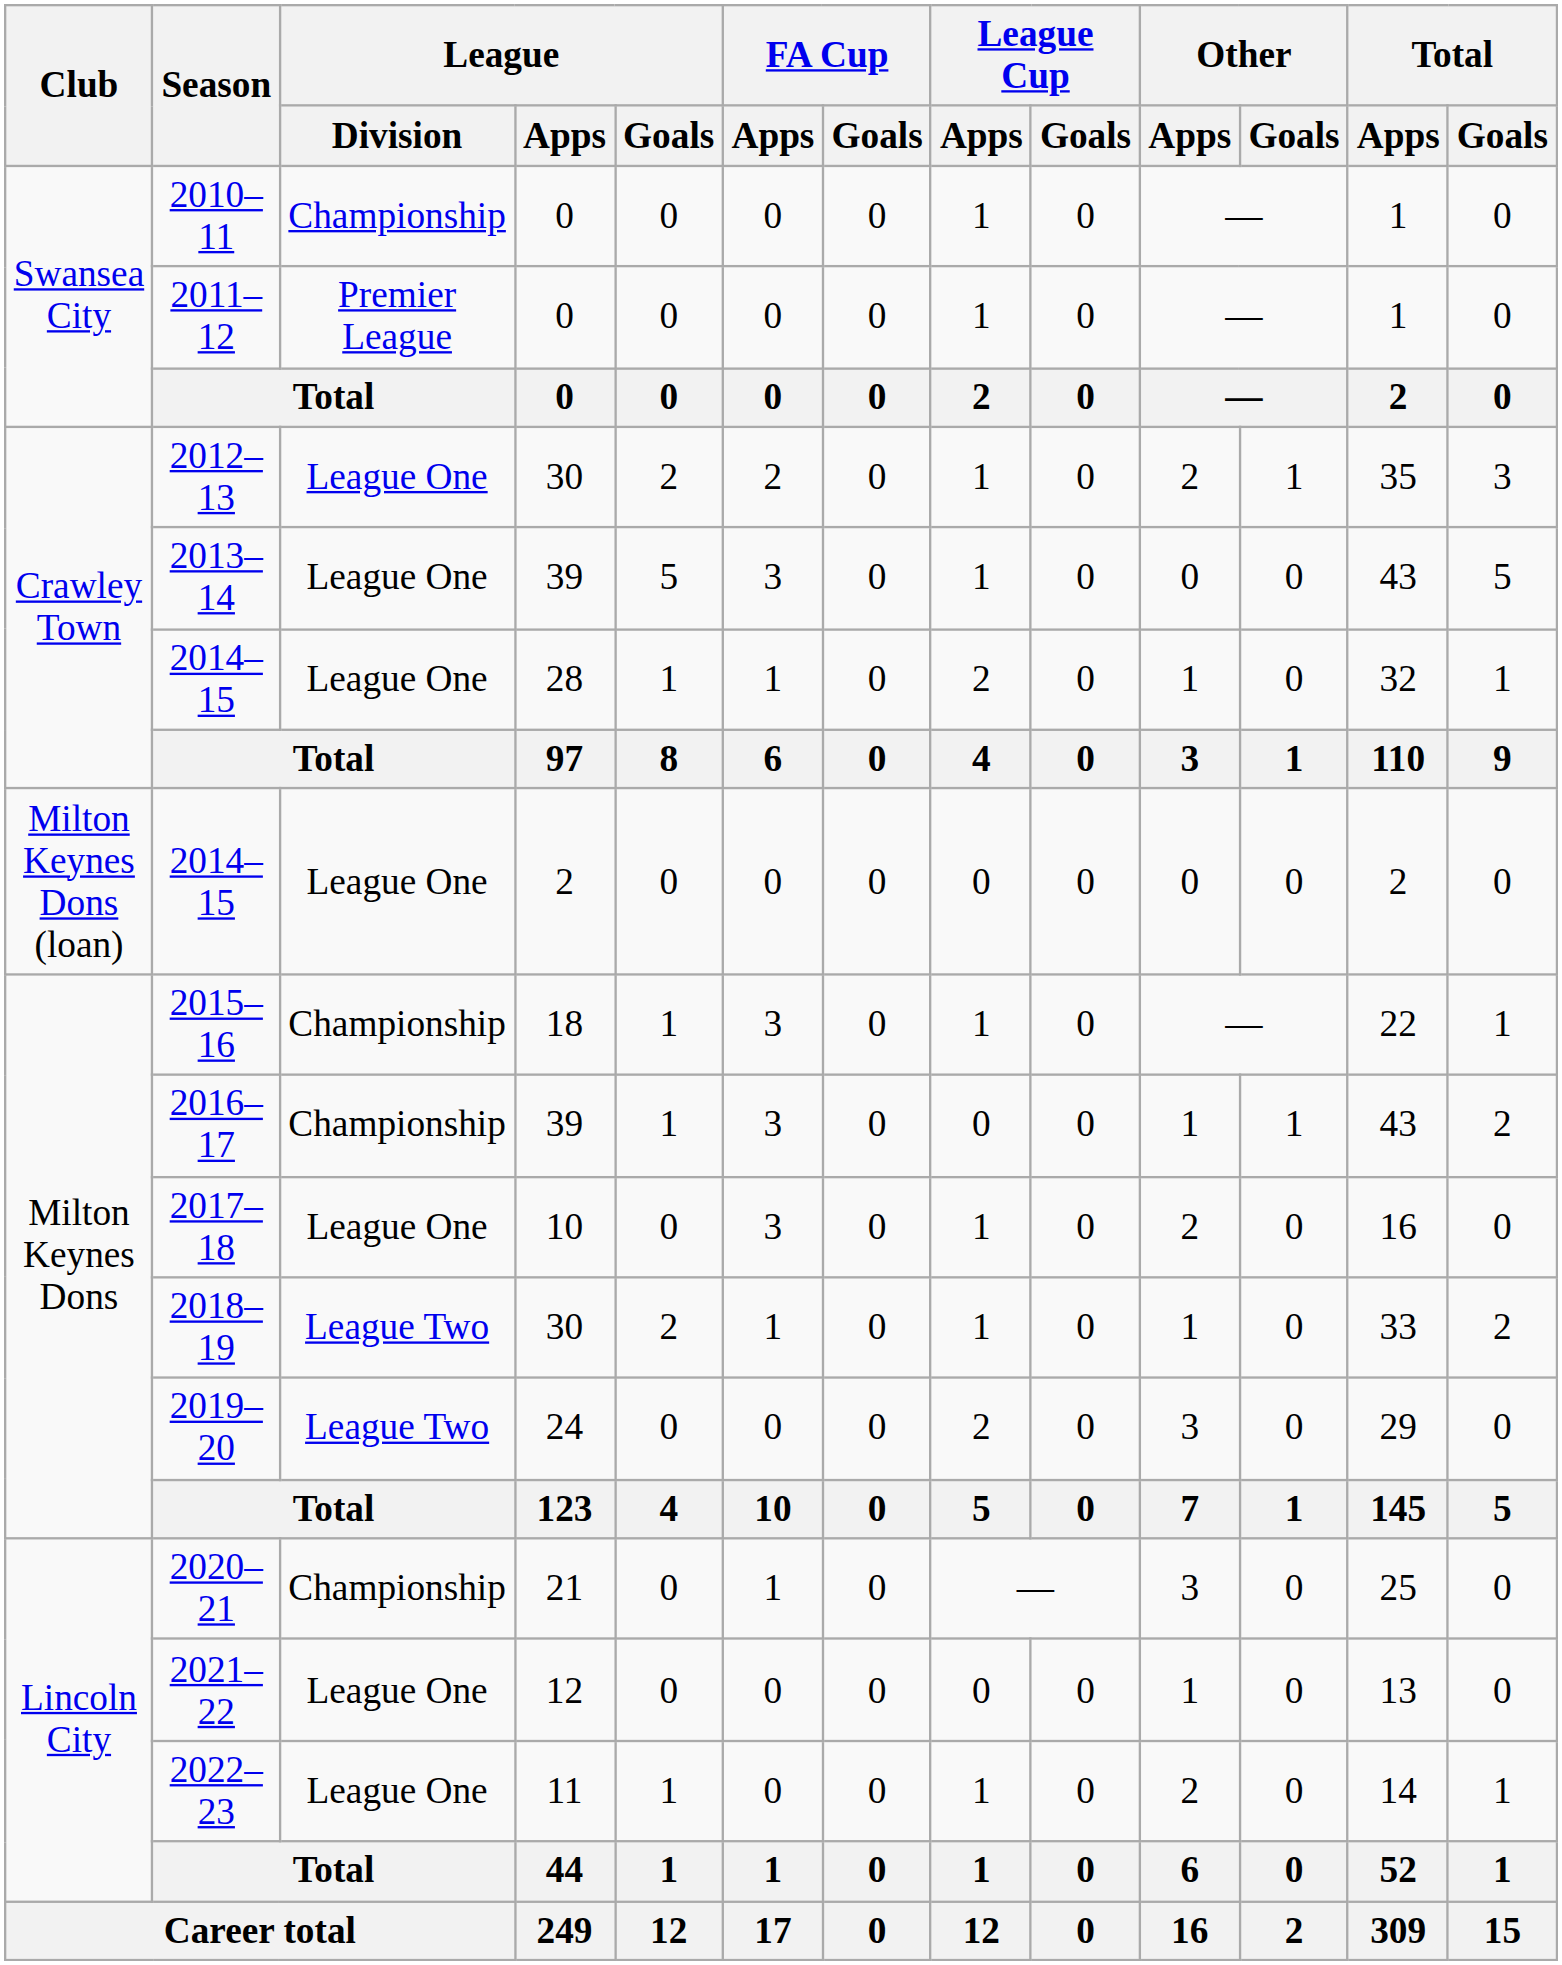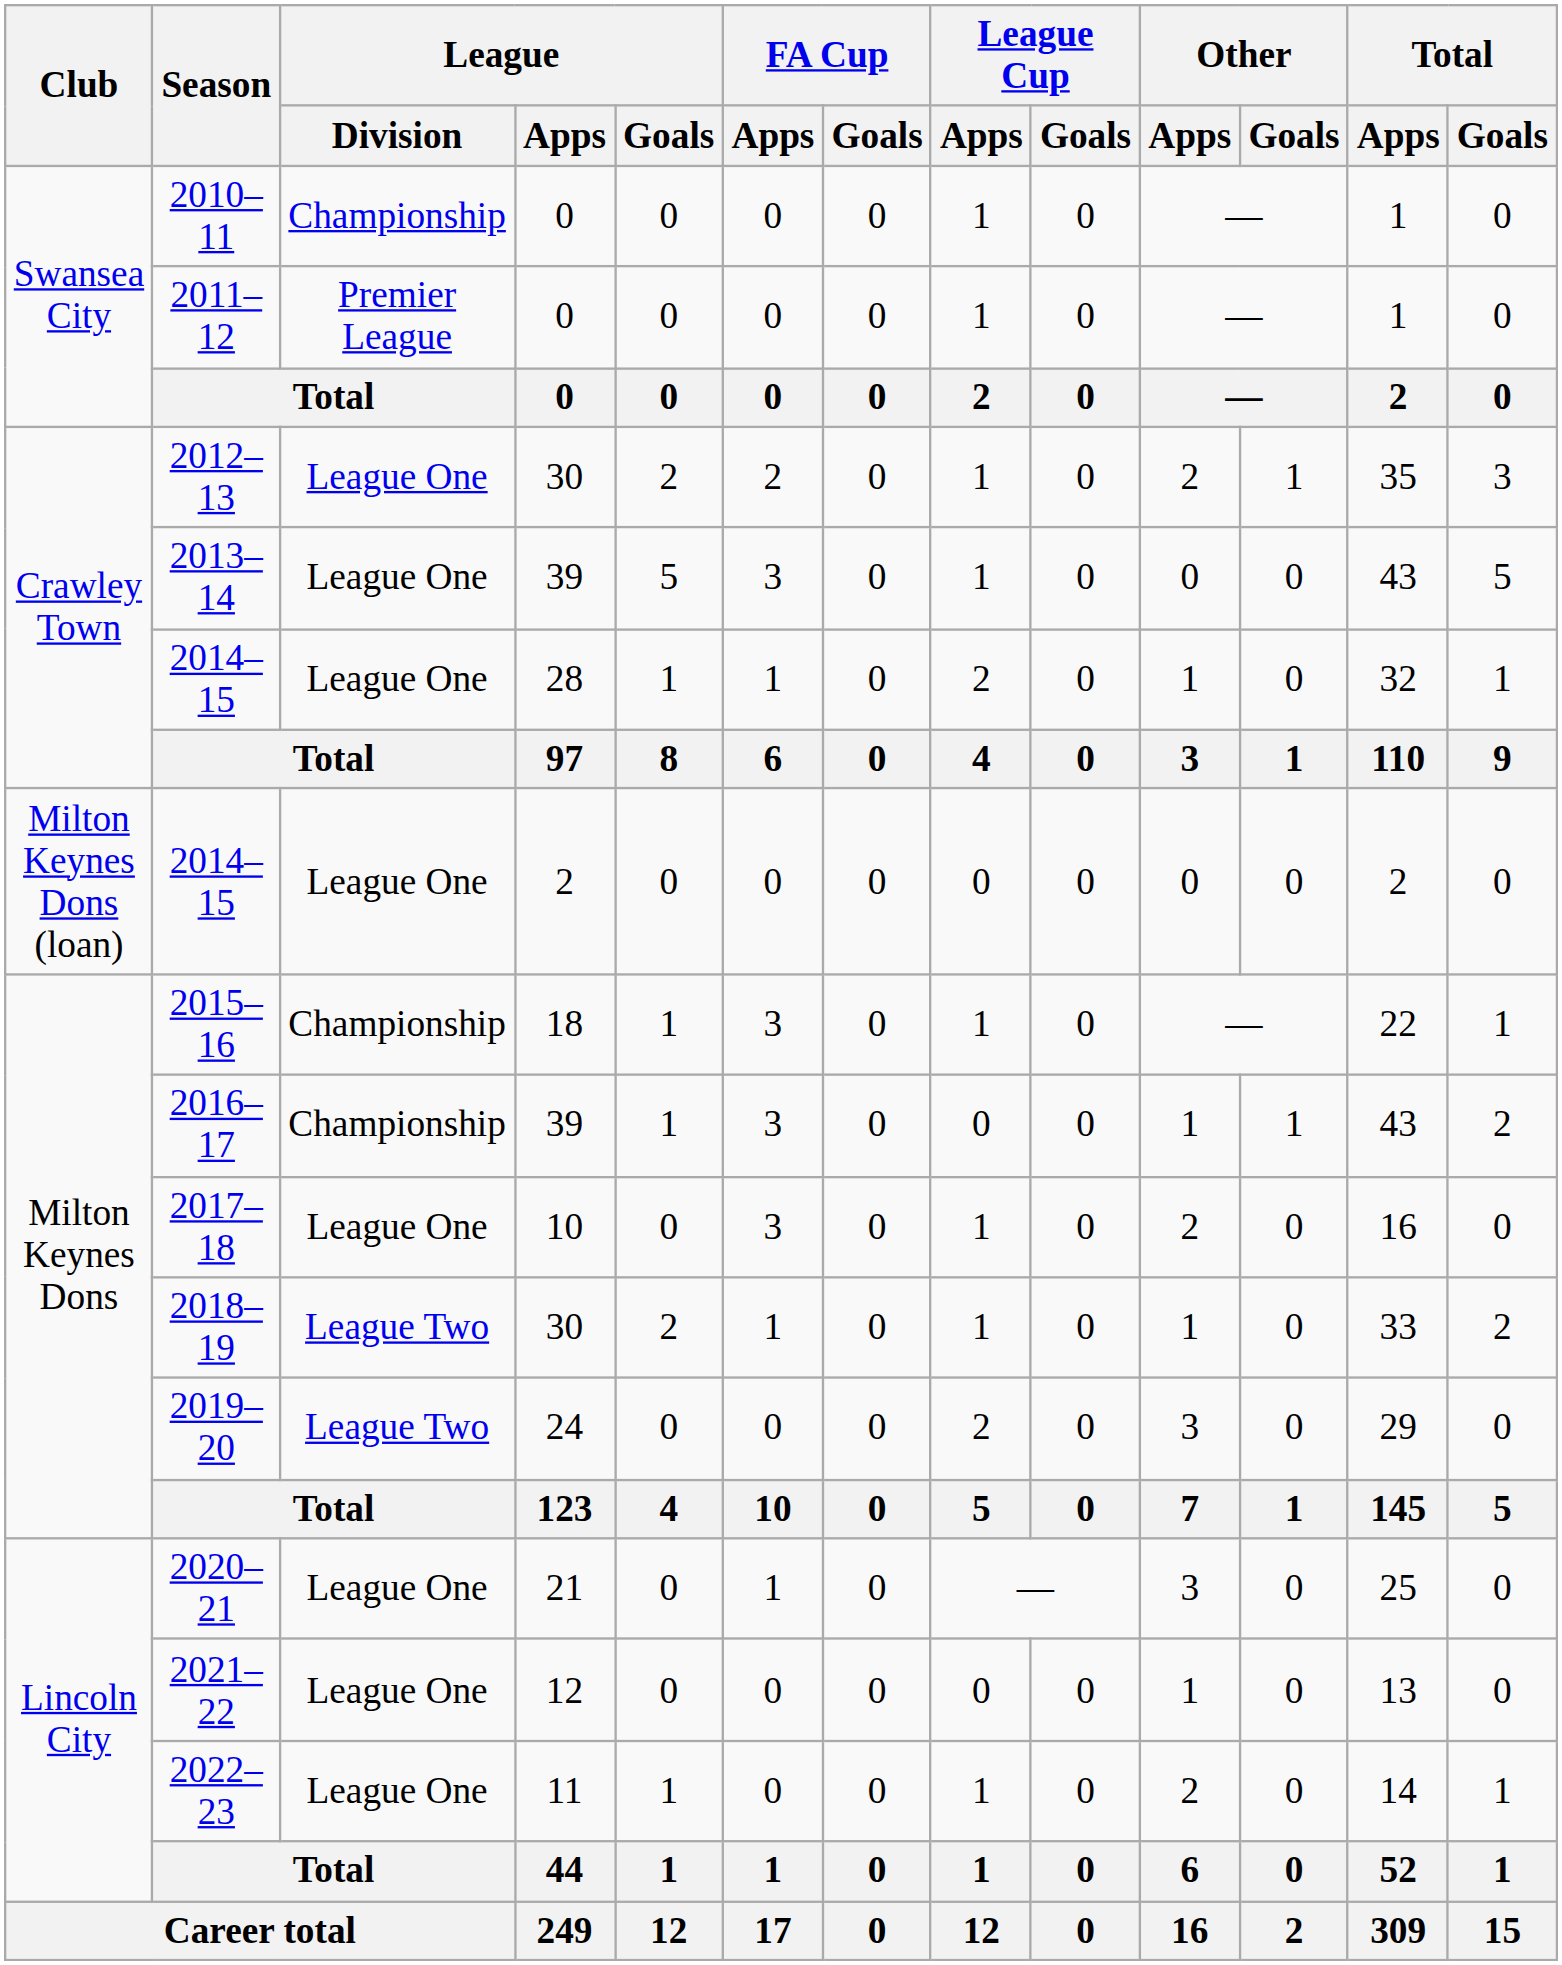2020–21 | League / Division: Championship -> League One
